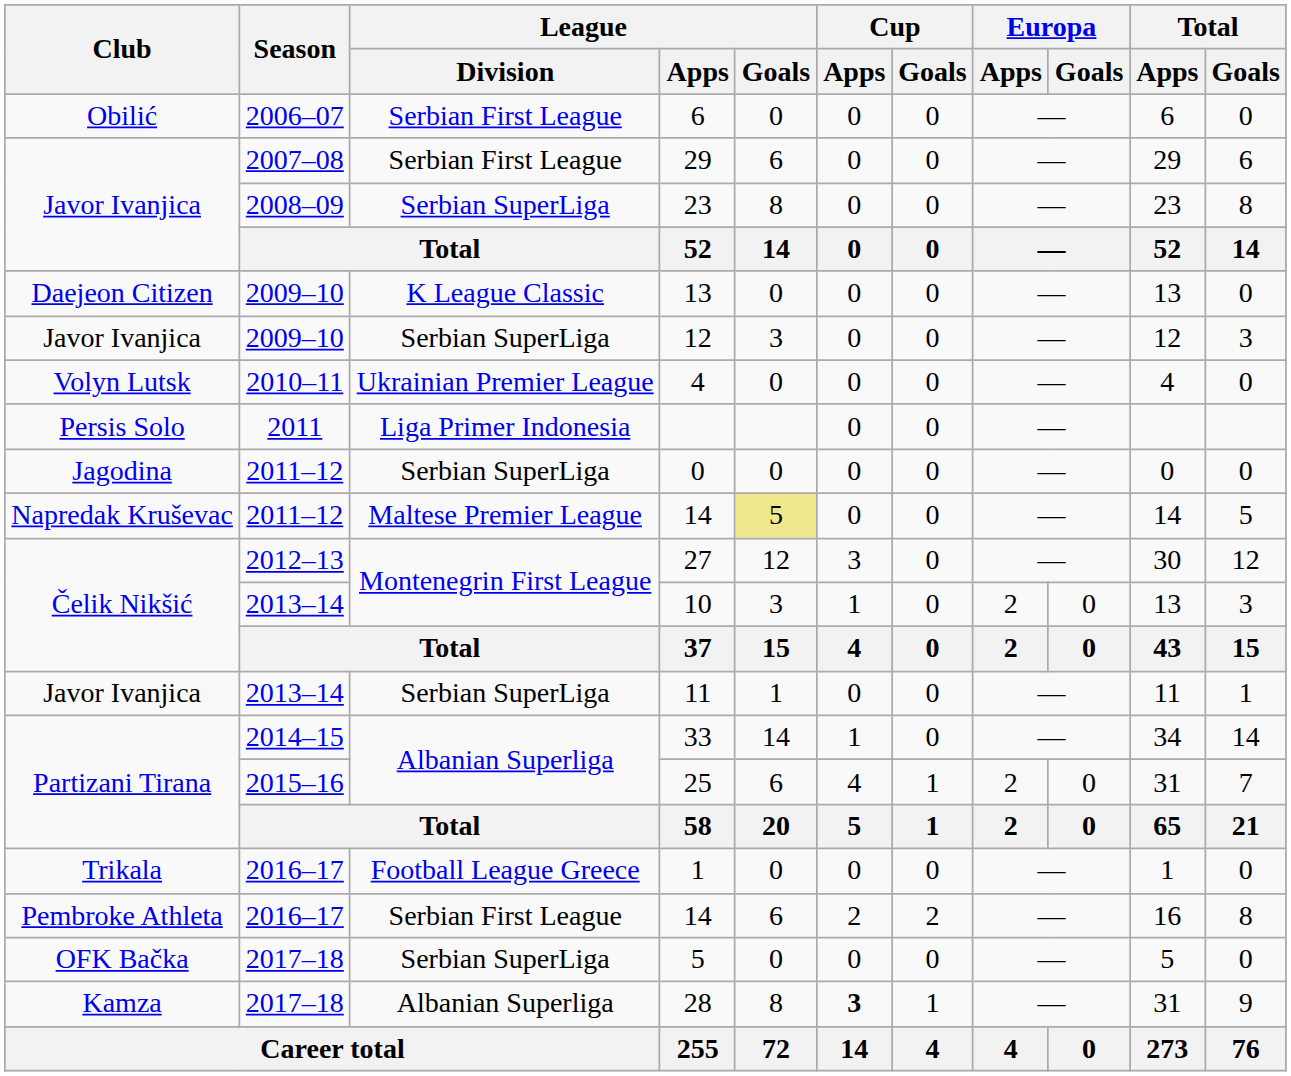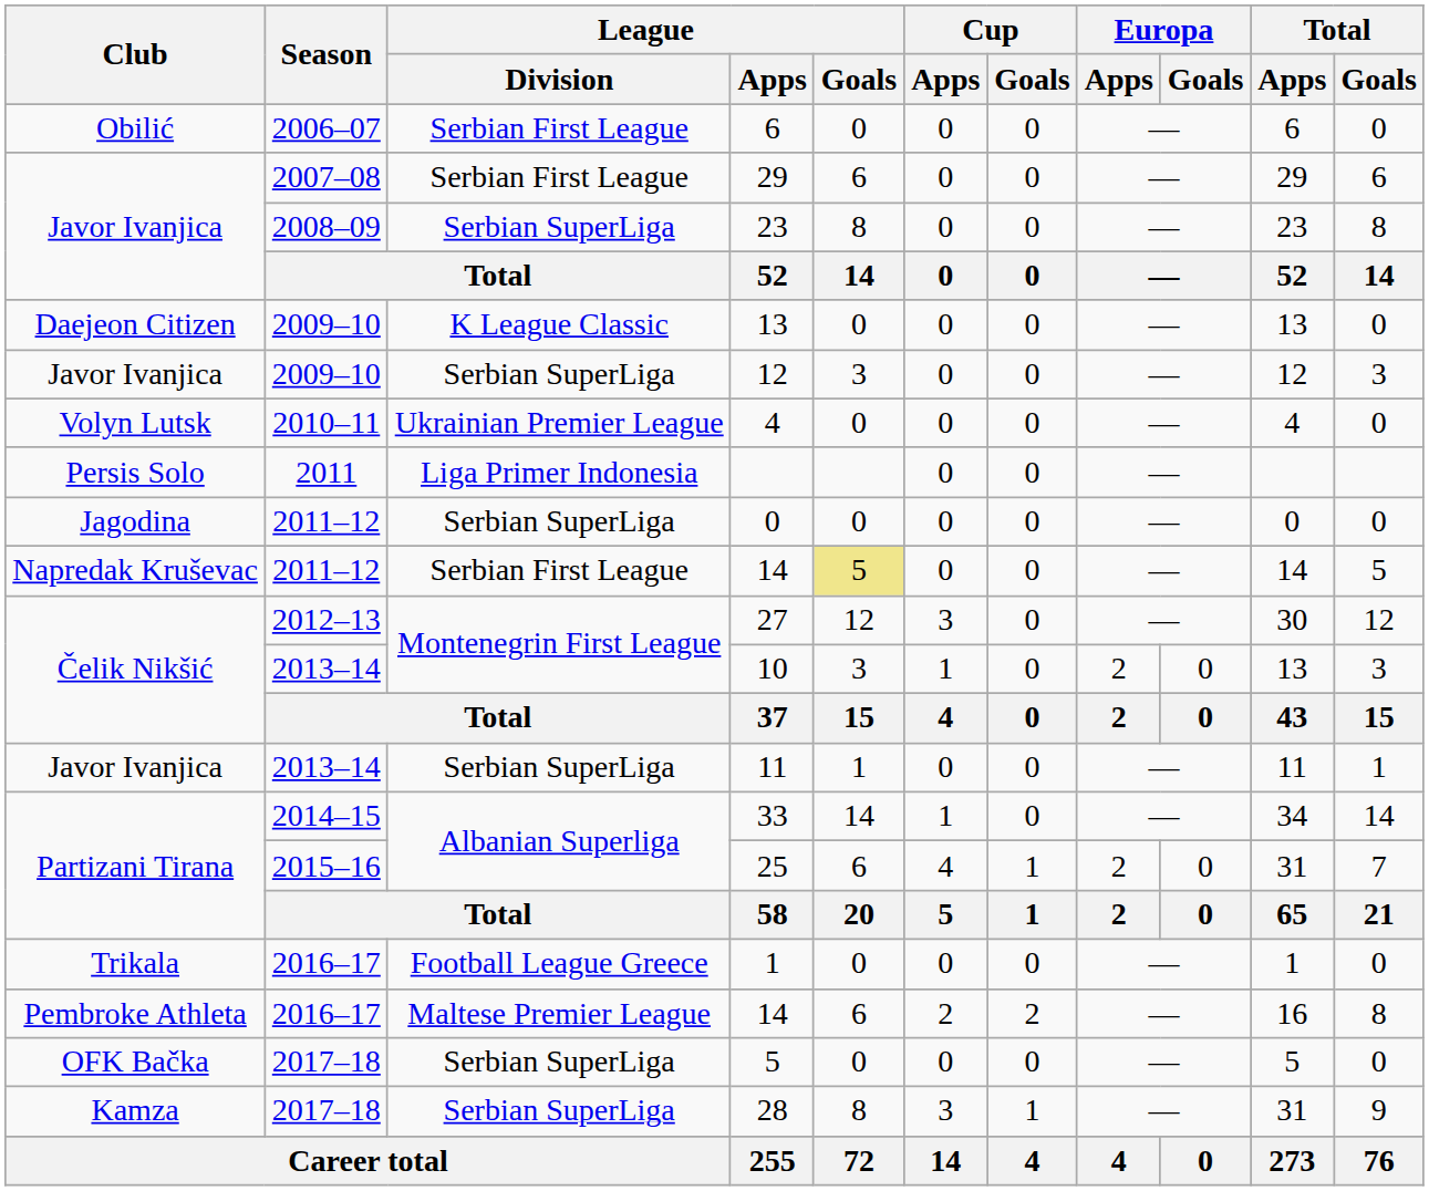Napredak Kruševac / 14 | League / Division: Maltese Premier League -> Serbian First League
Pembroke Athleta / 14 | League / Division: Serbian First League -> Maltese Premier League
28 | League / Division: Albanian Superliga -> Serbian SuperLiga
28 | Cup / Apps: bold -> normal
